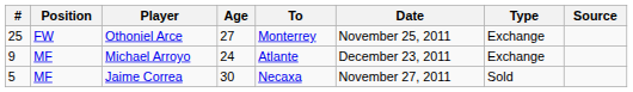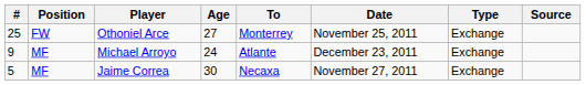Jaime Correa | Type: Sold -> Exchange
